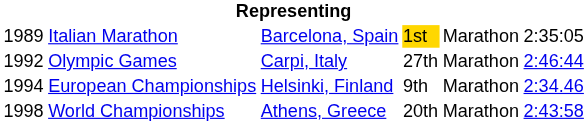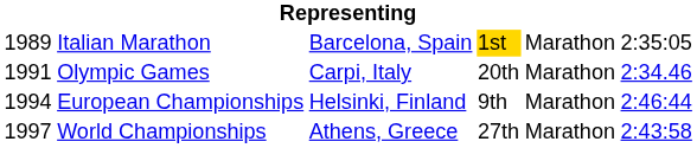Olympic Games | column 1: 1992 -> 1991
Olympic Games | column 4: 27th -> 20th
Olympic Games | column 6: 2:46:44 -> 2:34.46
European Championships | column 6: 2:34.46 -> 2:46:44
World Championships | column 1: 1998 -> 1997
World Championships | column 4: 20th -> 27th
